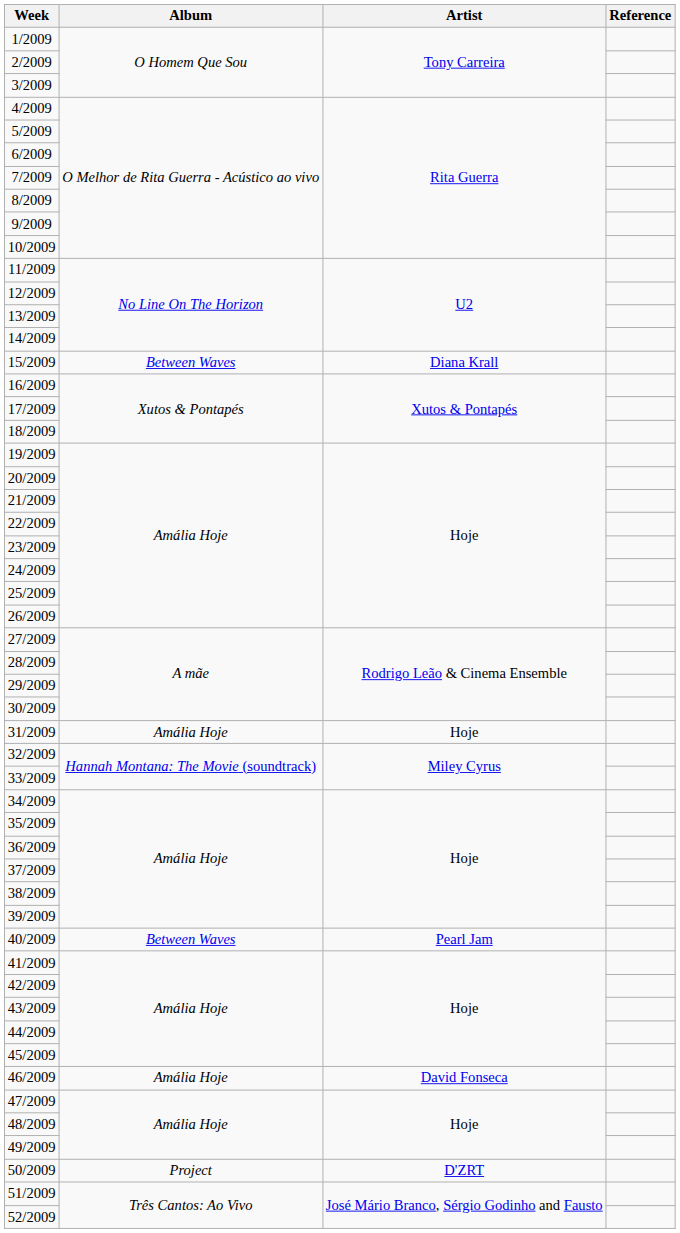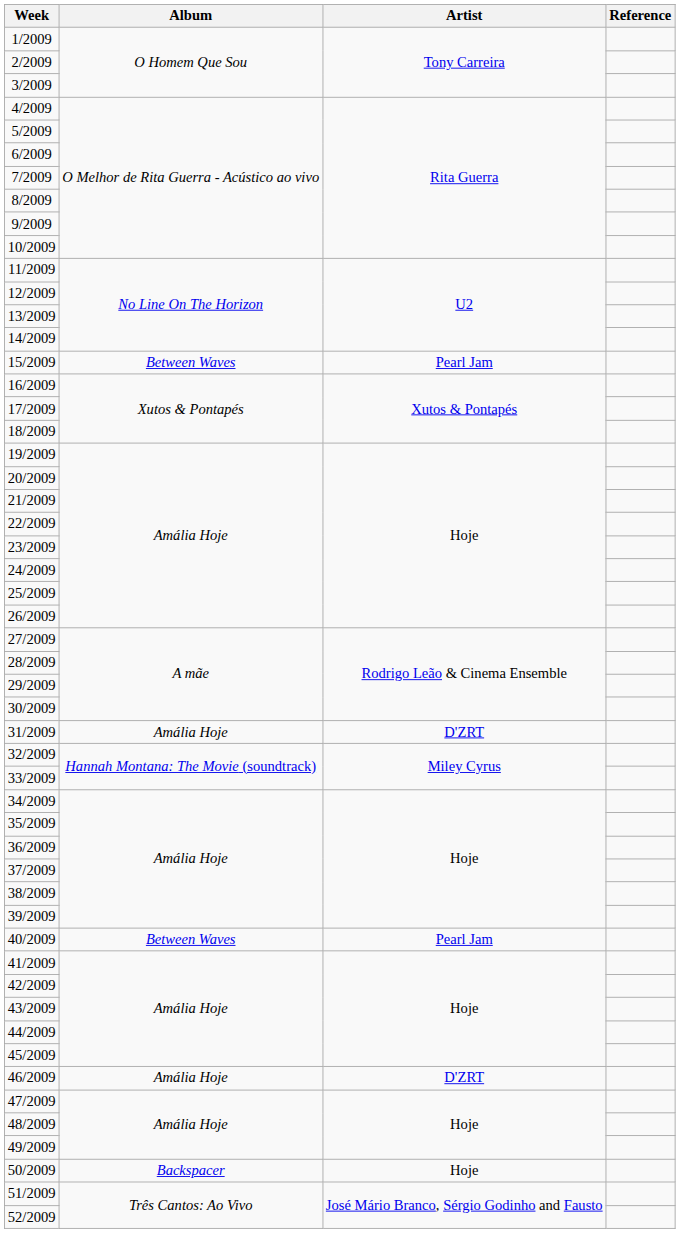15/2009 | Artist: Diana Krall -> Pearl Jam
31/2009 | Artist: Hoje -> D'ZRT
46/2009 | Artist: David Fonseca -> D'ZRT
50/2009 | Album: Project -> Backspacer
50/2009 | Artist: D'ZRT -> Hoje
